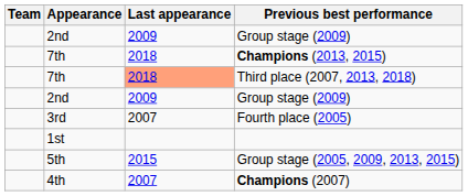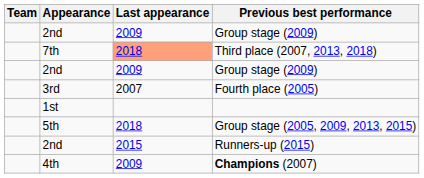- row: 7th | 2018 | Champions (2013, 2015)
Group stage (2005, 2009, 2013, 2015) | Last appearance: 2015 -> 2018
+ row: 2nd | 2015 | Runners-up (2015)
Champions (2007) | Last appearance: 2007 -> 2009
